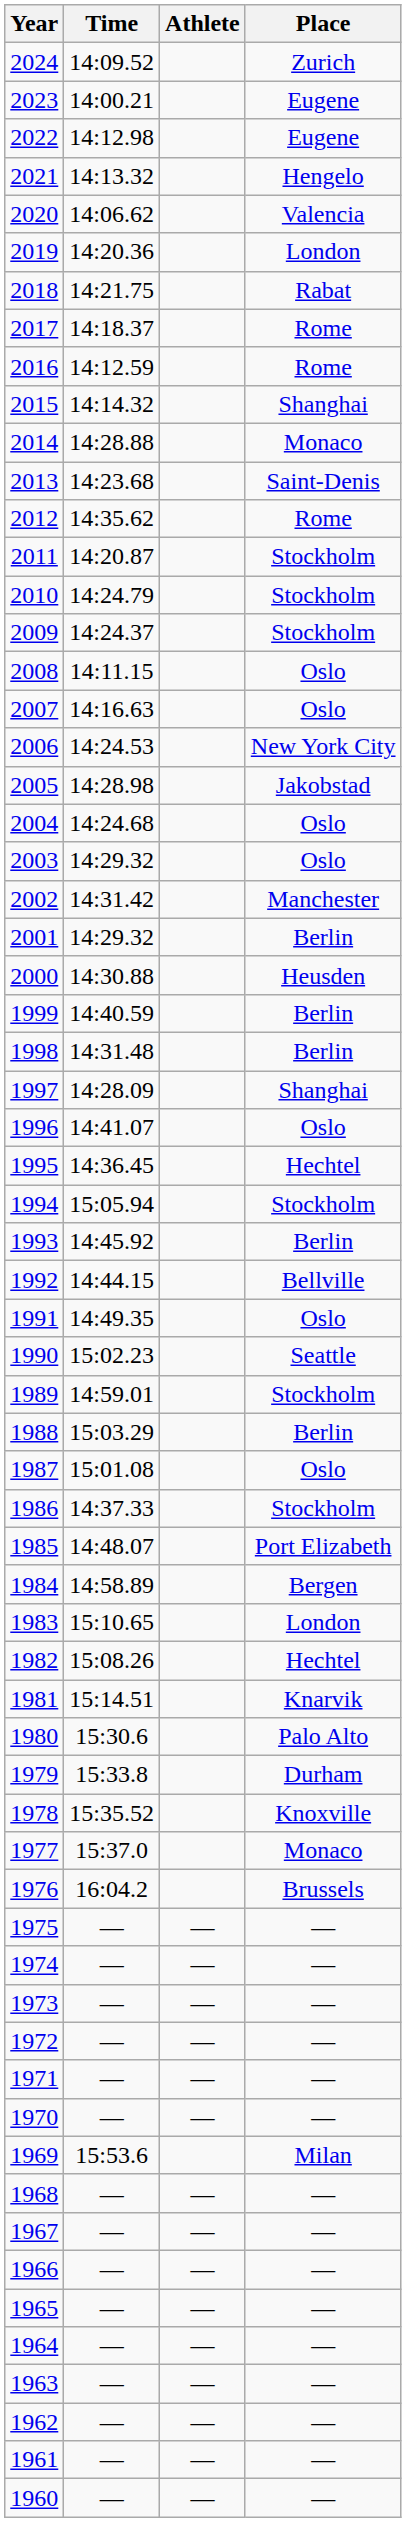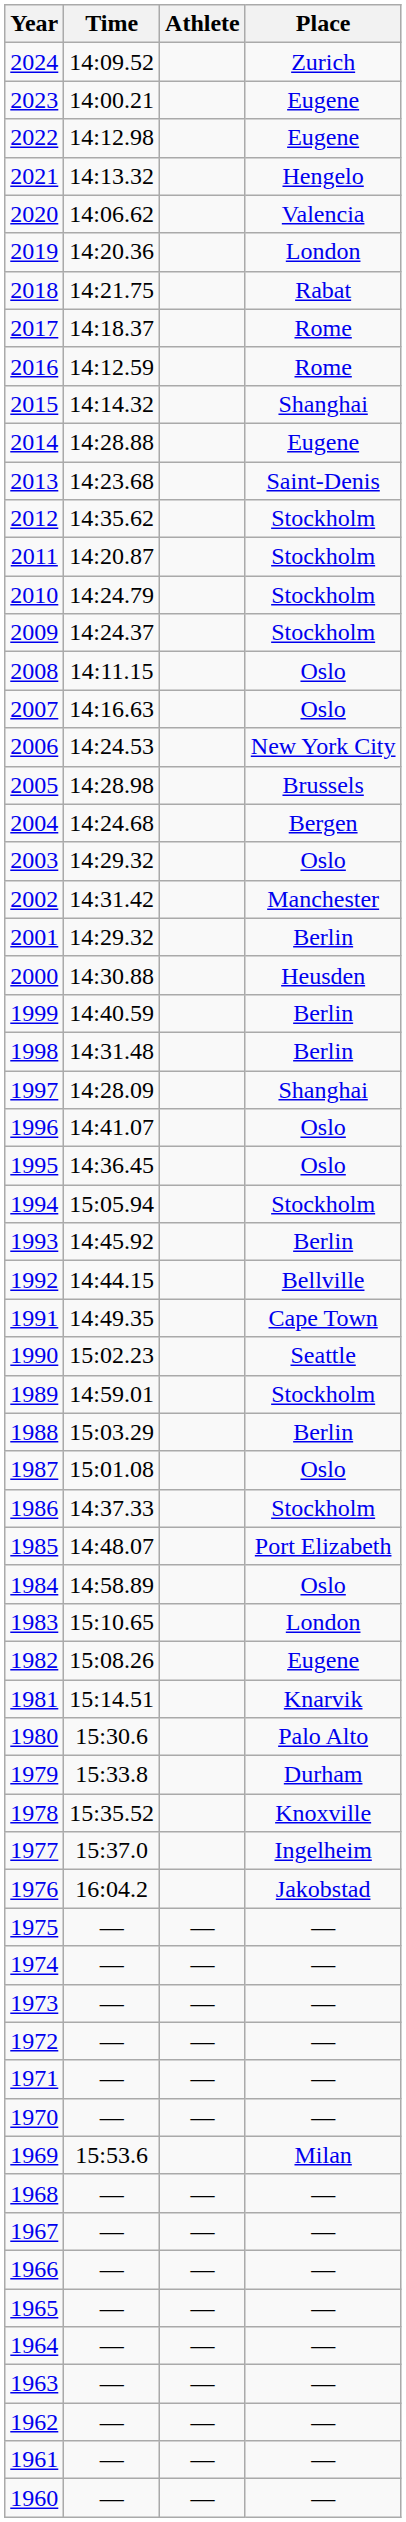2014 | Place: Monaco -> Eugene
2012 | Place: Rome -> Stockholm
2005 | Place: Jakobstad -> Brussels
2004 | Place: Oslo -> Bergen
1995 | Place: Hechtel -> Oslo
1991 | Place: Oslo -> Cape Town
1984 | Place: Bergen -> Oslo
1982 | Place: Hechtel -> Eugene
1977 | Place: Monaco -> Ingelheim
1976 | Place: Brussels -> Jakobstad
